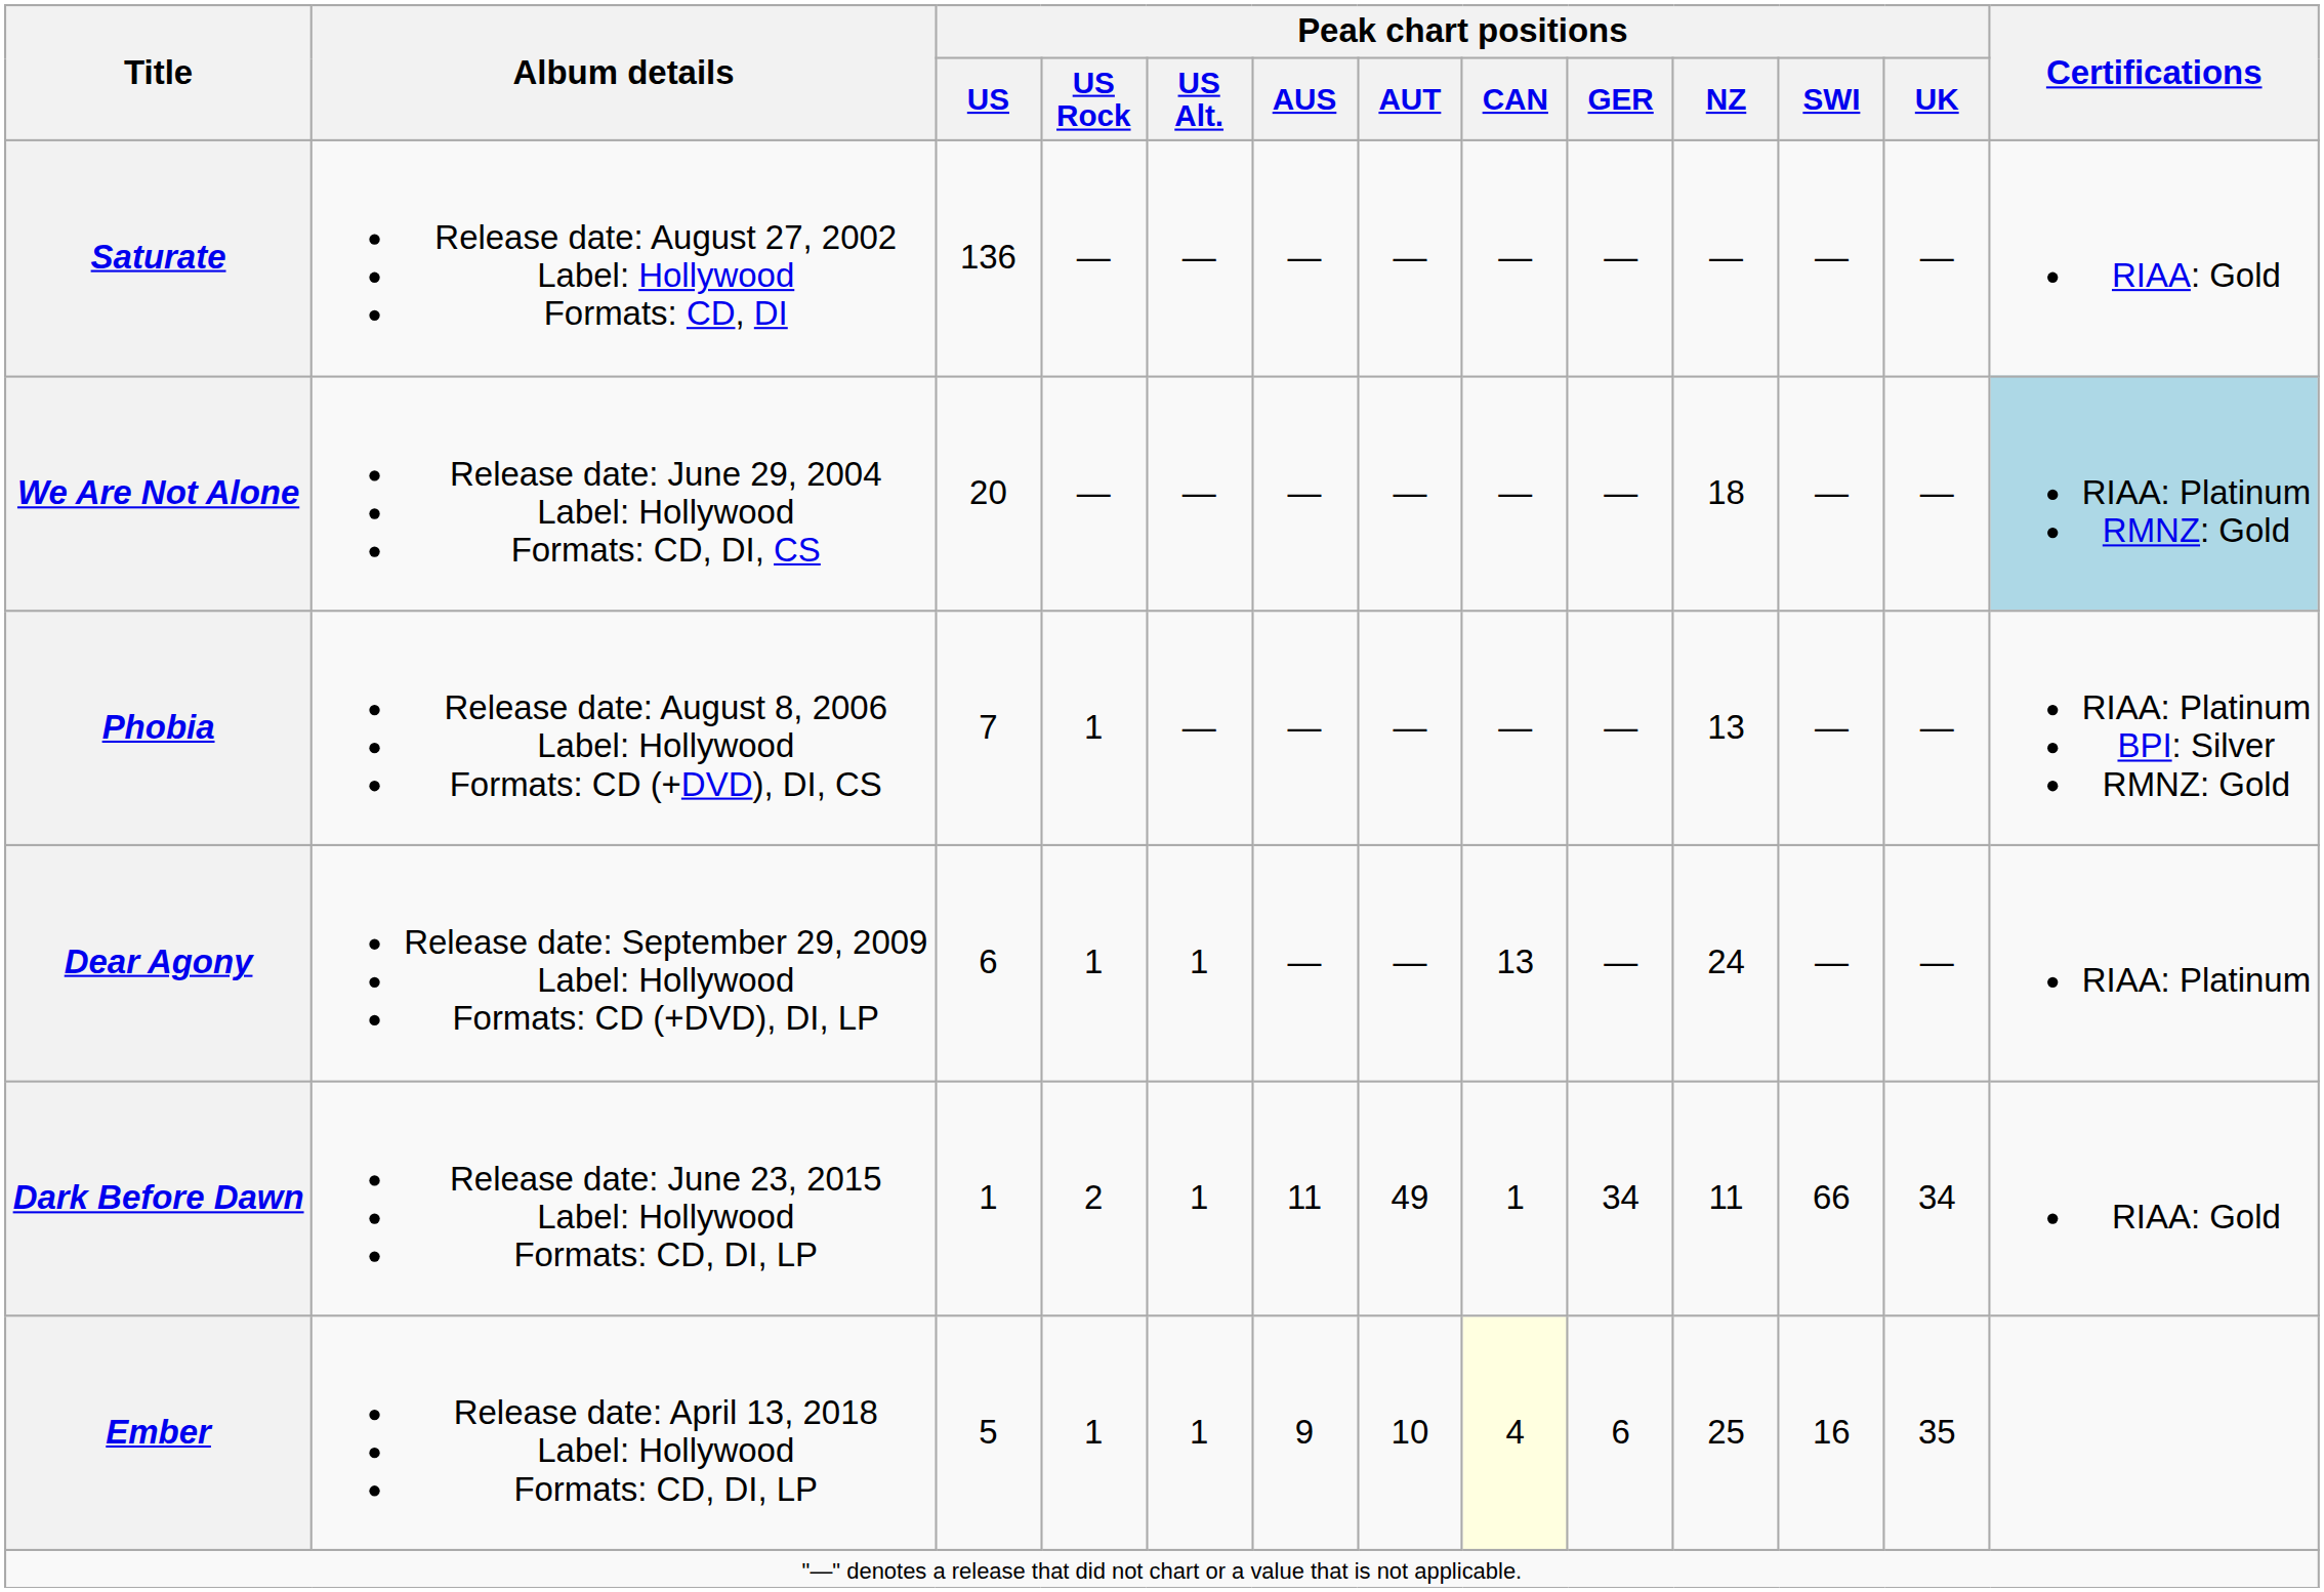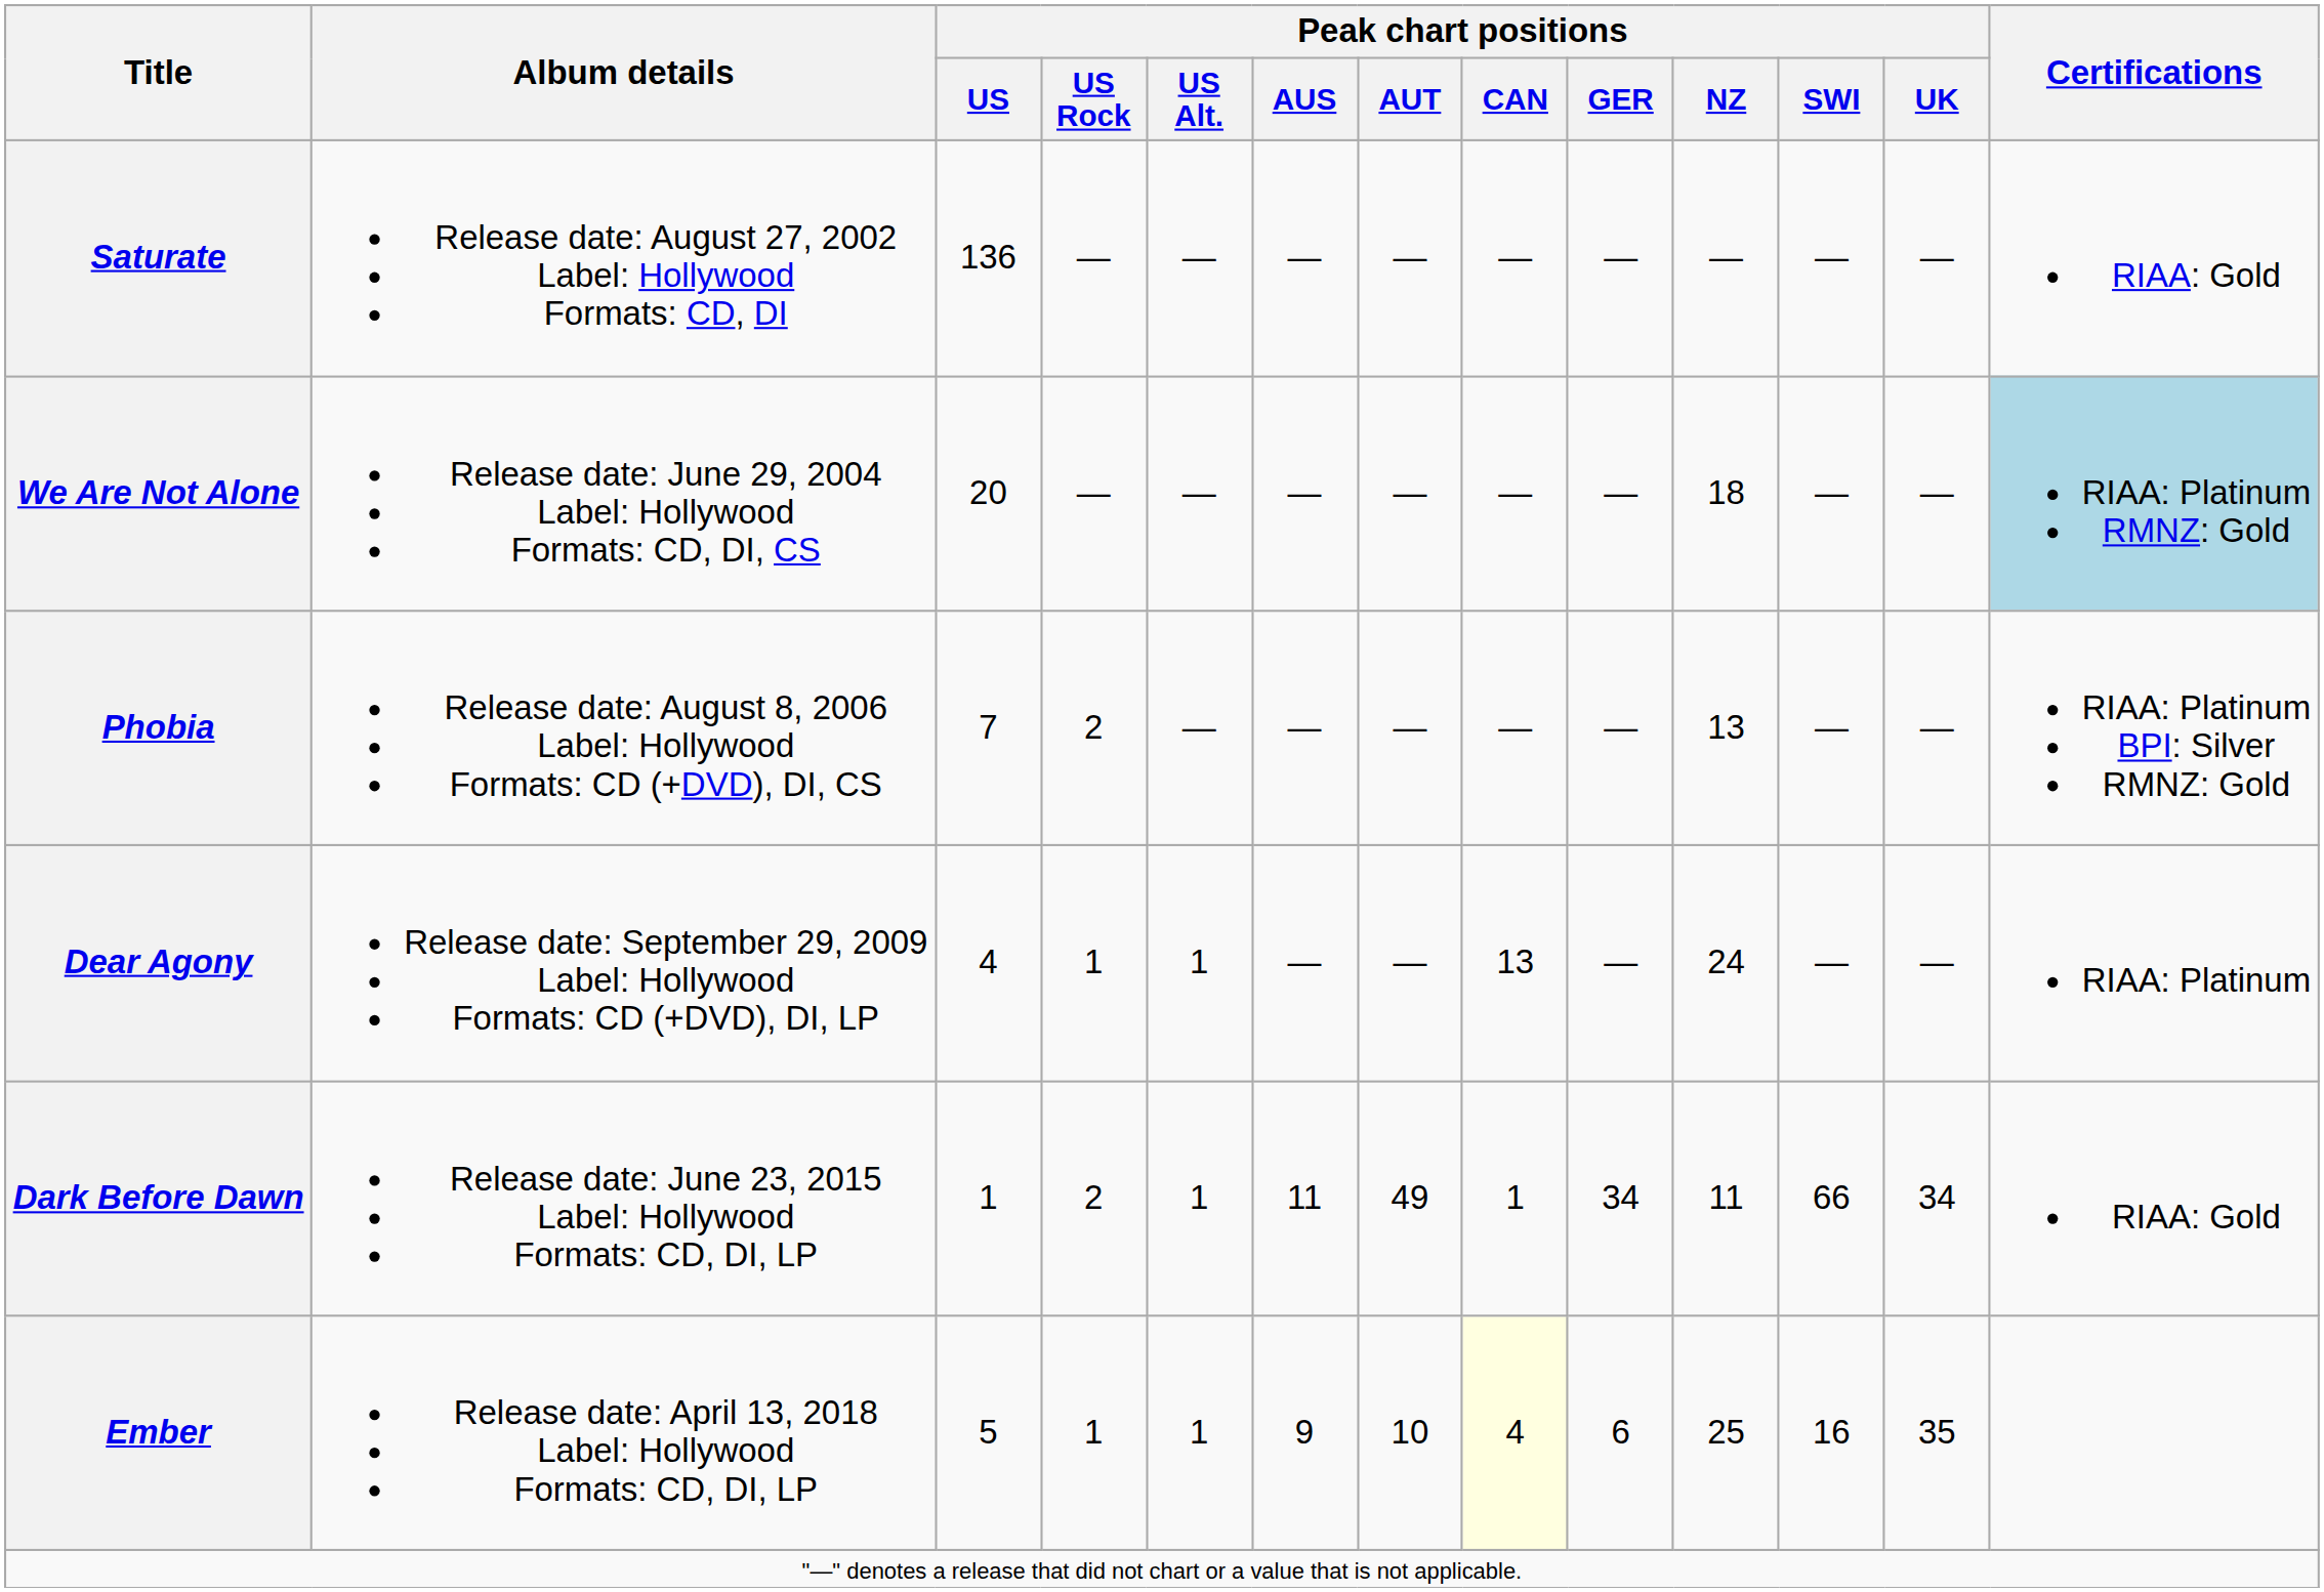Phobia | Peak chart positions / US Rock: 1 -> 2
Dear Agony | Peak chart positions / US: 6 -> 4
